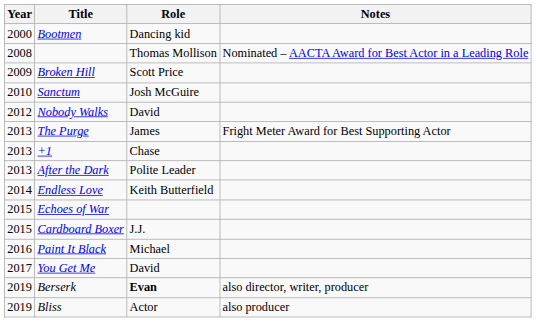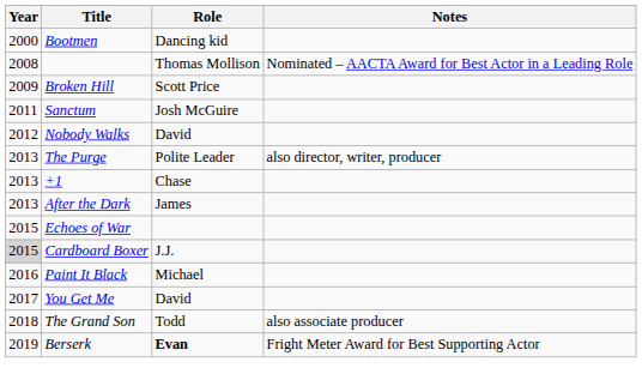Sanctum | Year: 2010 -> 2011
The Purge | Role: James -> Polite Leader
The Purge | Notes: Fright Meter Award for Best Supporting Actor -> also director, writer, producer
After the Dark | Role: Polite Leader -> James
- row: 2014 | Endless Love | Keith Butterfield
Cardboard Boxer | Year: no background -> lightgrey background
+ row: 2018 | The Grand Son | Todd | also associate producer
Berserk | Notes: also director, writer, producer -> Fright Meter Award for Best Supporting Actor
- row: 2019 | Bliss | Actor | also producer
